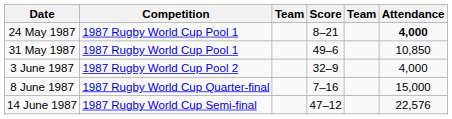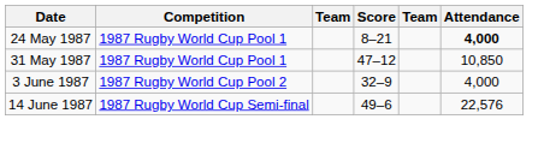31 May 1987 | Score: 49–6 -> 47–12
- row: 8 June 1987 | 1987 Rugby World Cup Quarter-final | 7–16 | 15,000
14 June 1987 | Score: 47–12 -> 49–6
